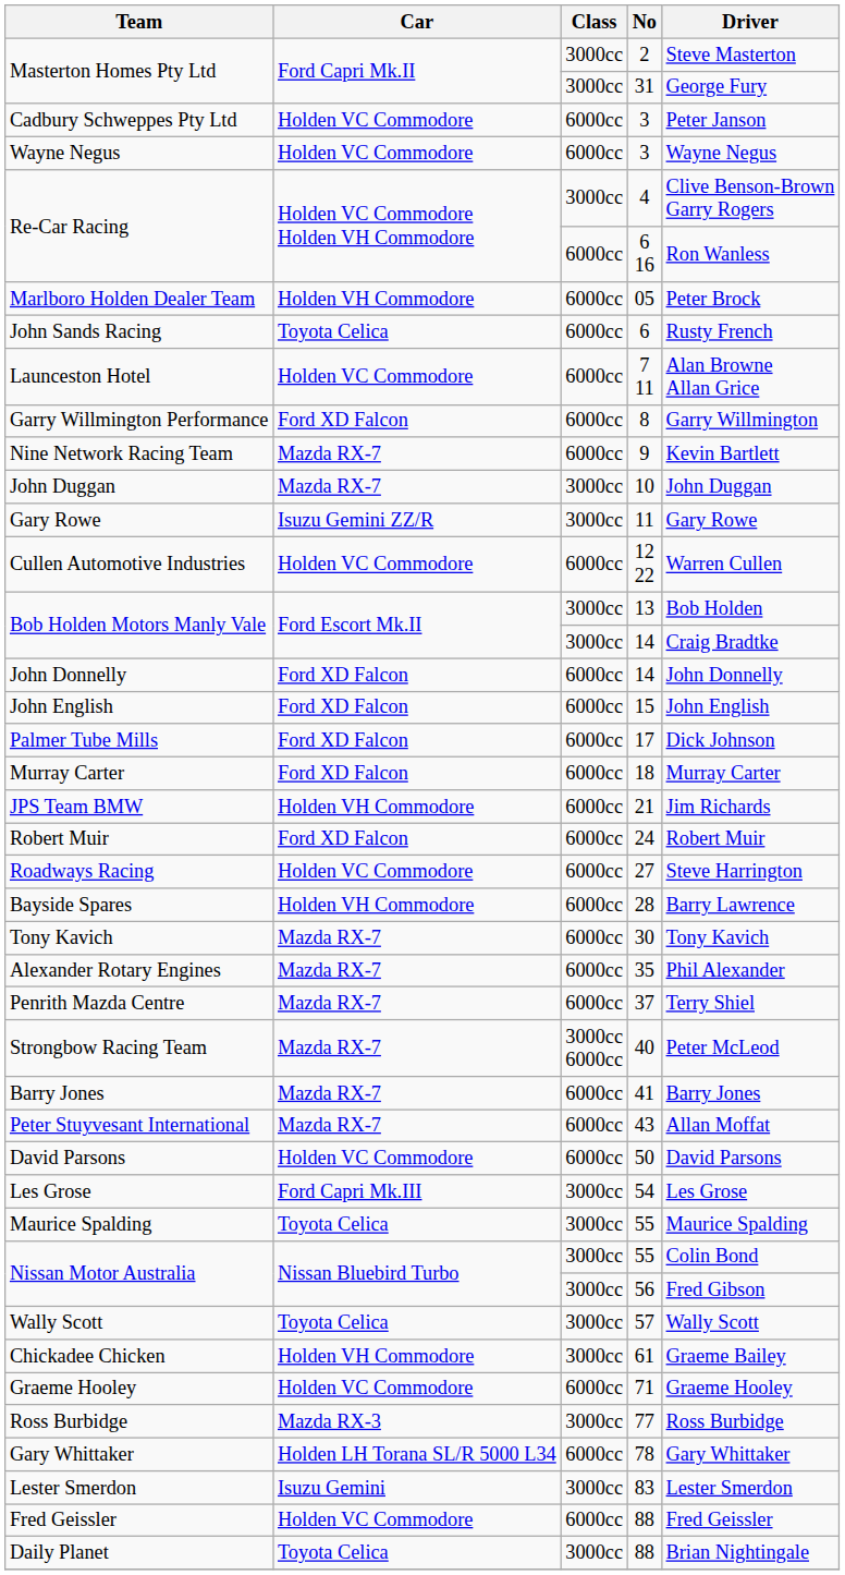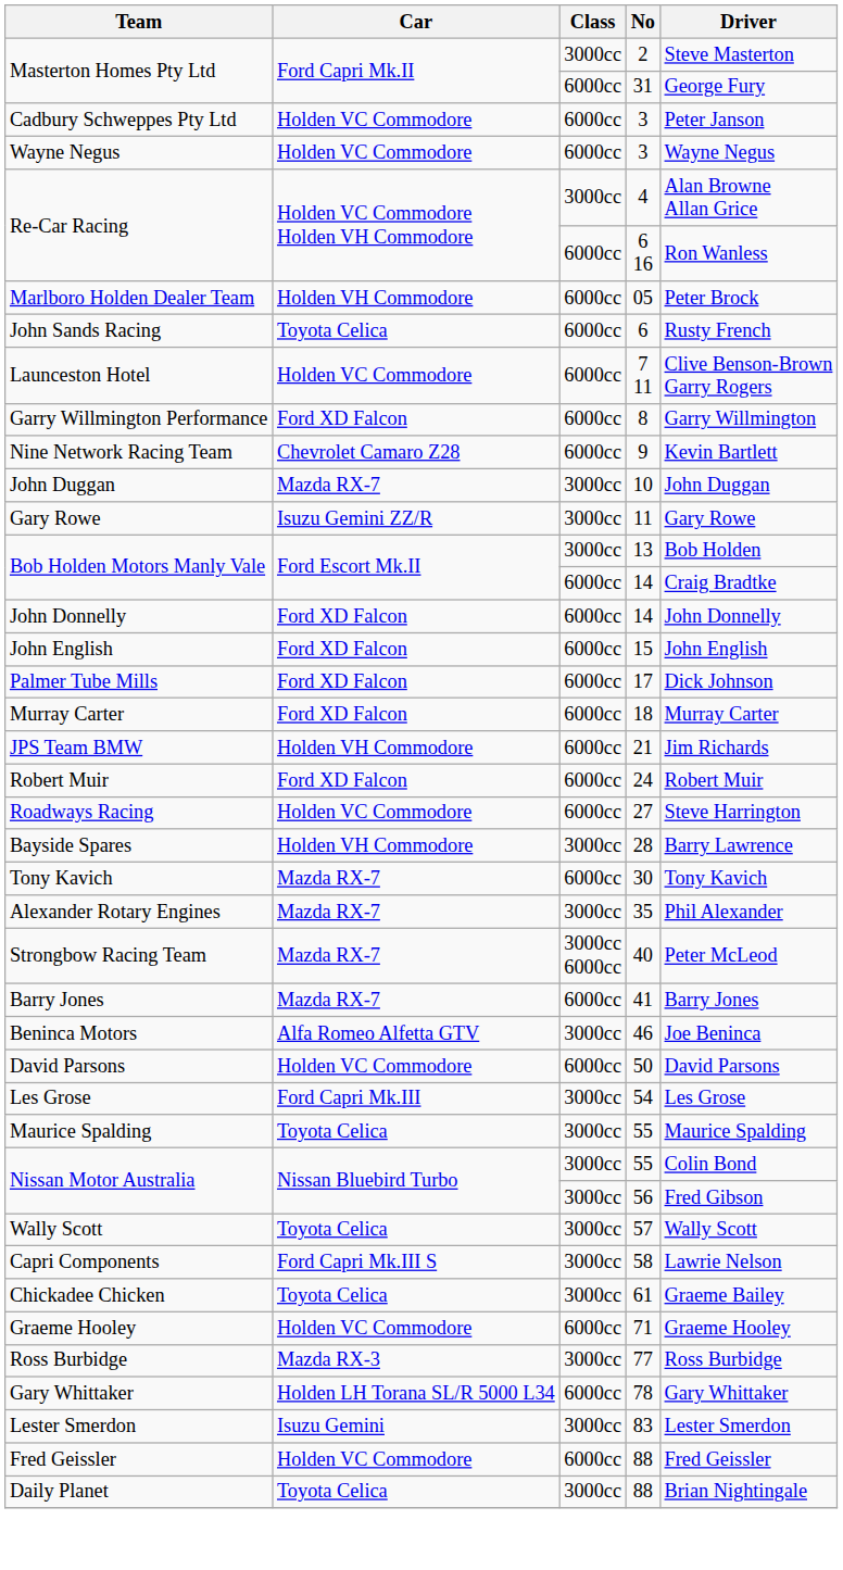Masterton Homes Pty Ltd / 31 | Class: 3000cc -> 6000cc
Re-Car Racing / 4 | Driver: Clive Benson-Brown Garry Rogers -> Alan Browne Allan Grice
Launceston Hotel | Driver: Alan Browne Allan Grice -> Clive Benson-Brown Garry Rogers
Nine Network Racing Team | Car: Mazda RX-7 -> Chevrolet Camaro Z28
- row: Cullen Automotive Industries | Holden VC Commodore | 6000cc | 12 22 | Warren Cullen
Bob Holden Motors Manly Vale / 14 | Class: 3000cc -> 6000cc
Bayside Spares | Class: 6000cc -> 3000cc
Alexander Rotary Engines | Class: 6000cc -> 3000cc
- row: Penrith Mazda Centre | Mazda RX-7 | 6000cc | 37 | Terry Shiel
- row: Peter Stuyvesant International | Mazda RX-7 | 6000cc | 43 | Allan Moffat
+ row: Beninca Motors | Alfa Romeo Alfetta GTV | 3000cc | 46 | Joe Beninca
+ row: Capri Components | Ford Capri Mk.III S | 3000cc | 58 | Lawrie Nelson
Chickadee Chicken | Car: Holden VH Commodore -> Toyota Celica
